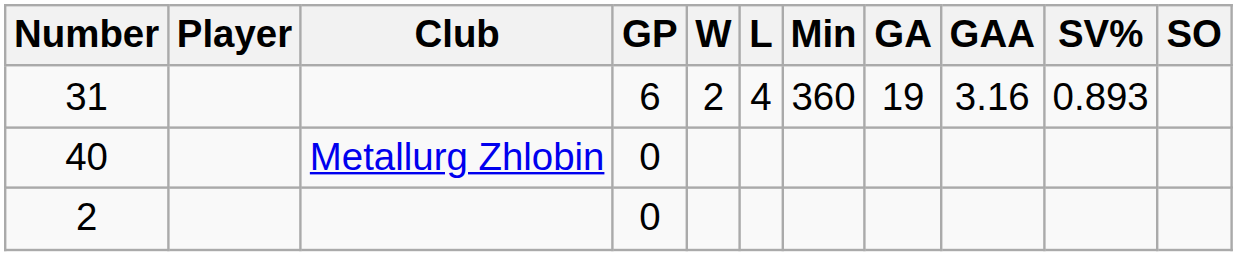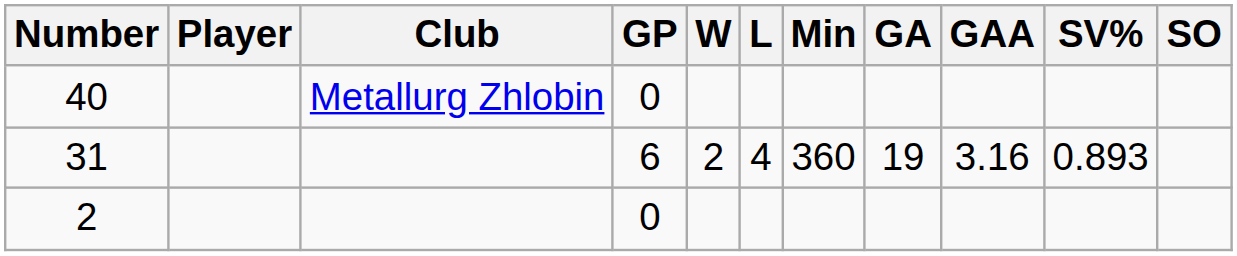rows swapped: 31 <-> 40
